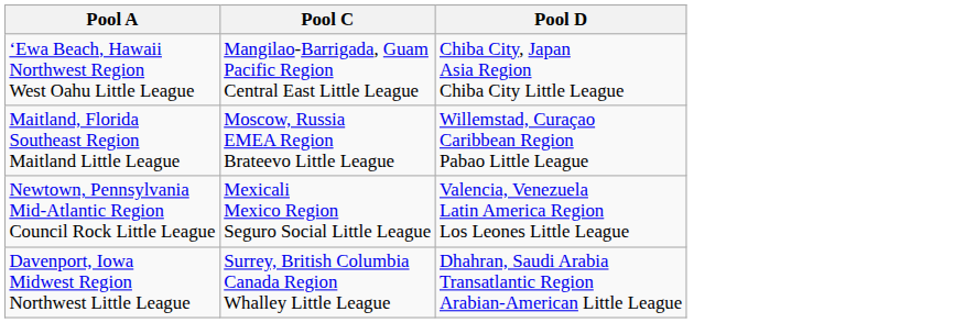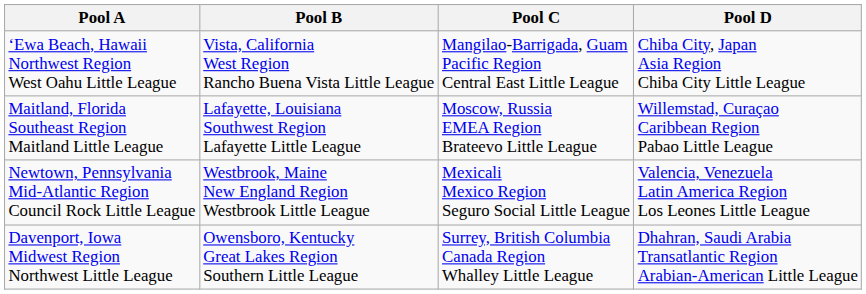+ column: Pool B | Vista, California West Region Rancho Buena Vista Little League | Lafayette, Louisiana Southwest Region Lafayette Little League | Westbrook, Maine New England Region Westbrook Little League | Owensboro, Kentucky Great Lakes Region Southern Little League
